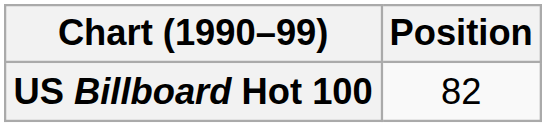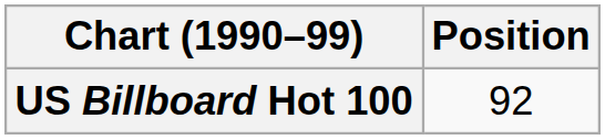US Billboard Hot 100 | Position: 82 -> 92
